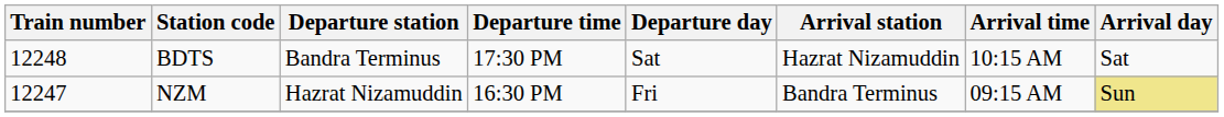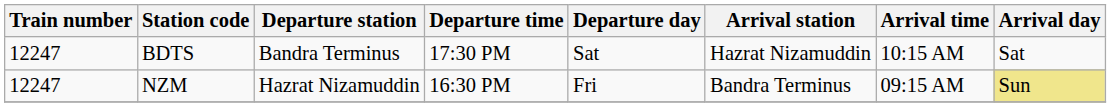BDTS | Train number: 12248 -> 12247
